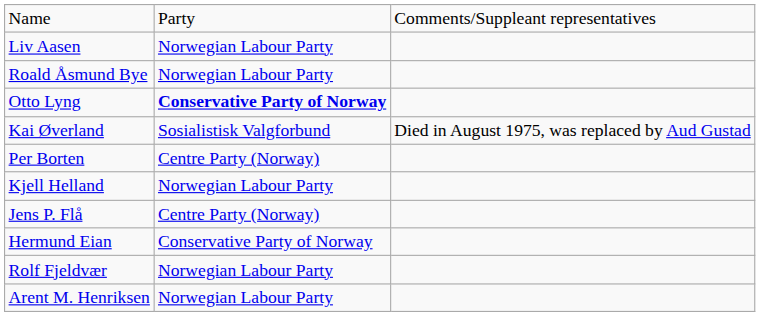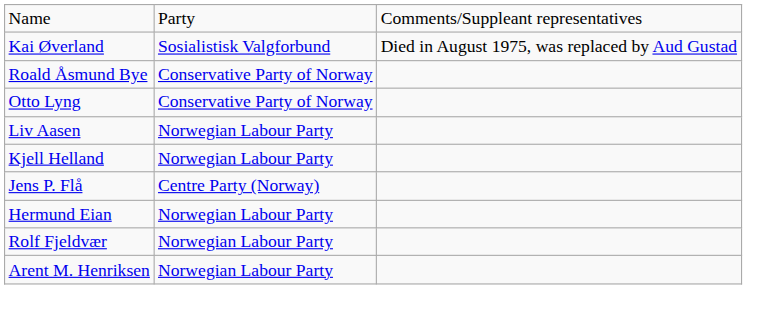rows swapped: Liv Aasen <-> Kai Øverland
Roald Åsmund Bye | column 2: Norwegian Labour Party -> Conservative Party of Norway
Otto Lyng | column 2: bold -> normal
- row: Per Borten | Centre Party (Norway)
Hermund Eian | column 2: Conservative Party of Norway -> Norwegian Labour Party
